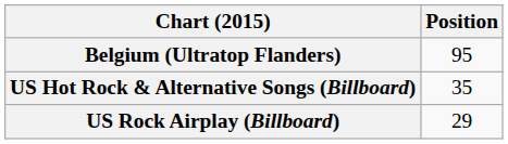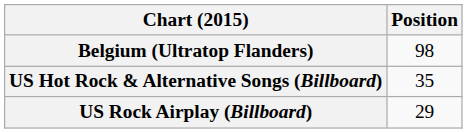Belgium (Ultratop Flanders) | Position: 95 -> 98
